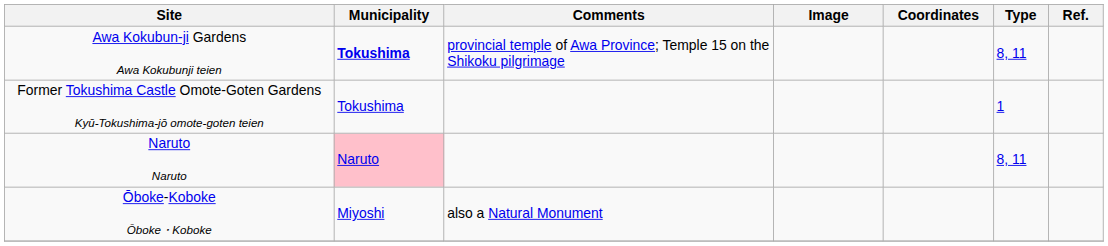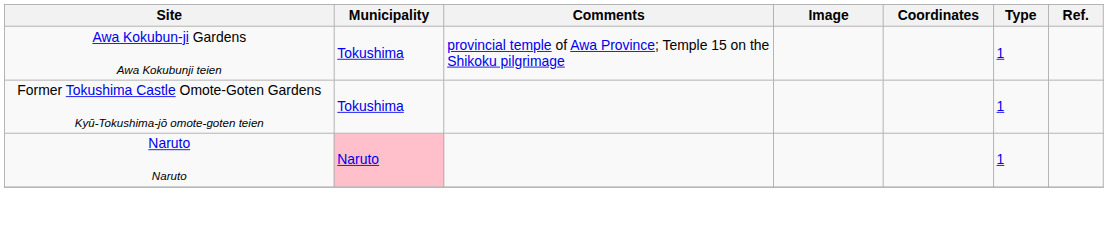Awa Kokubun-ji Gardens Awa Kokubunji teien | Municipality: bold -> normal
Awa Kokubun-ji Gardens Awa Kokubunji teien | Type: 8, 11 -> 1
Naruto Naruto | Type: 8, 11 -> 1
- row: Ōboke-Koboke Ōboke・Koboke | Miyoshi | also a Natural Monument
